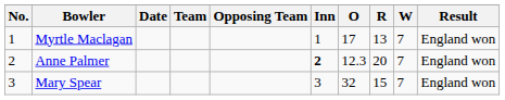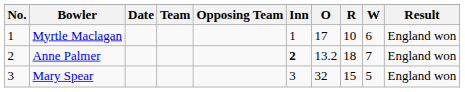Myrtle Maclagan | R: 13 -> 10
Myrtle Maclagan | W: 7 -> 6
Anne Palmer | O: 12.3 -> 13.2
Anne Palmer | R: 20 -> 18
Mary Spear | W: 7 -> 5
